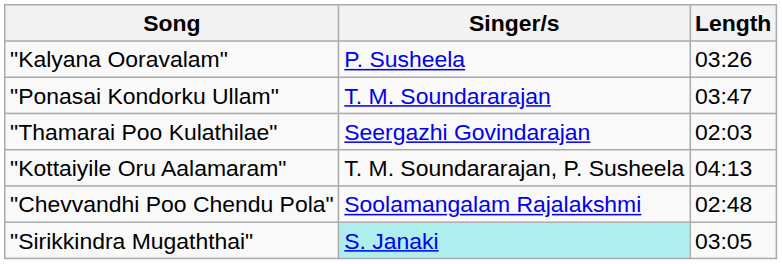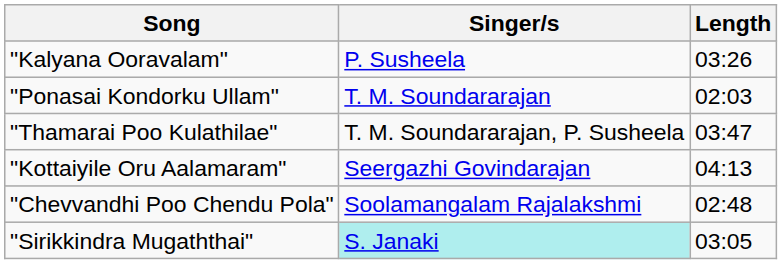"Ponasai Kondorku Ullam" | Length: 03:47 -> 02:03
"Thamarai Poo Kulathilae" | Singer/s: Seergazhi Govindarajan -> T. M. Soundararajan, P. Susheela
"Thamarai Poo Kulathilae" | Length: 02:03 -> 03:47
"Kottaiyile Oru Aalamaram" | Singer/s: T. M. Soundararajan, P. Susheela -> Seergazhi Govindarajan
